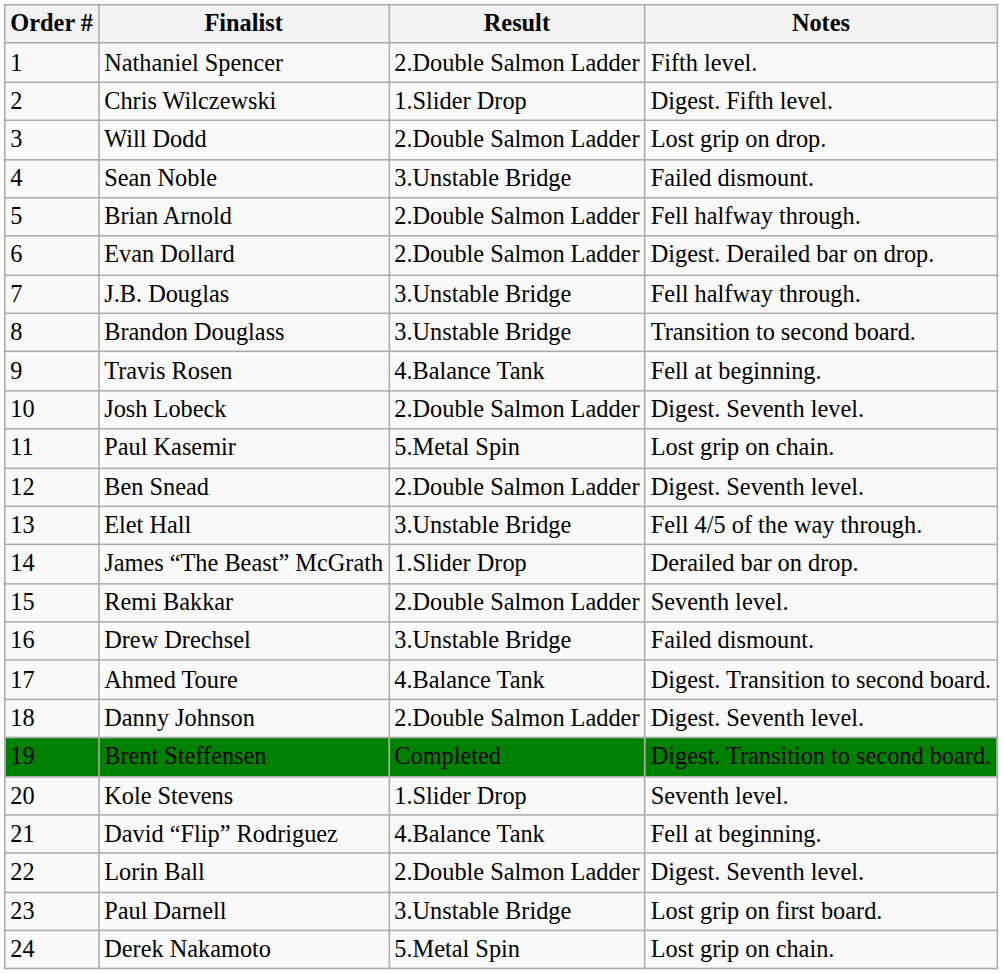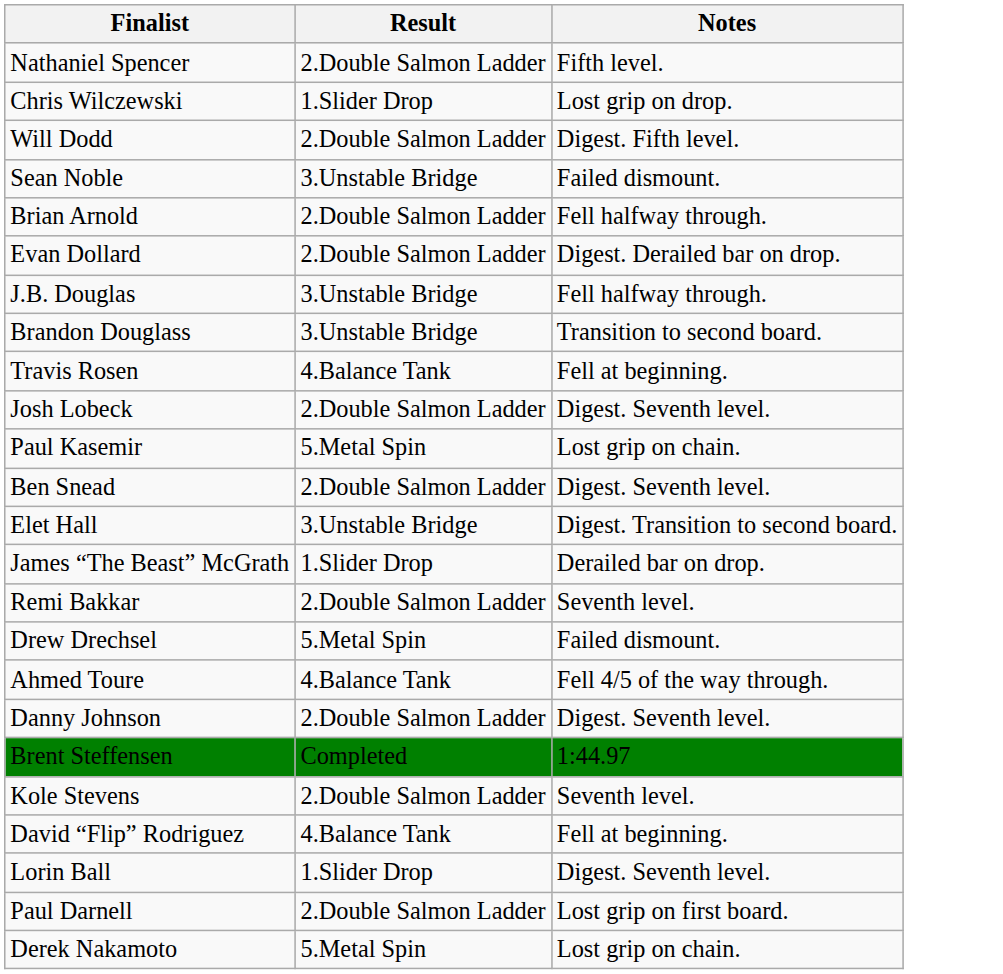- column: Order # | 1 | 2 | 3 | 4 | 5 | 6 | 7 | 8 | 9 | 10 | 11 | 12 | 13 | 14 | 15 | 16 | 17 | 18 | 19 | 20 | 21 | 22 | 23 | 24
Chris Wilczewski | Notes: Digest. Fifth level. -> Lost grip on drop.
Will Dodd | Notes: Lost grip on drop. -> Digest. Fifth level.
Elet Hall | Notes: Fell 4/5 of the way through. -> Digest. Transition to second board.
Drew Drechsel | Result: 3.Unstable Bridge -> 5.Metal Spin
Ahmed Toure | Notes: Digest. Transition to second board. -> Fell 4/5 of the way through.
Brent Steffensen | Notes: Digest. Transition to second board. -> 1:44.97
Kole Stevens | Result: 1.Slider Drop -> 2.Double Salmon Ladder
Lorin Ball | Result: 2.Double Salmon Ladder -> 1.Slider Drop
Paul Darnell | Result: 3.Unstable Bridge -> 2.Double Salmon Ladder
